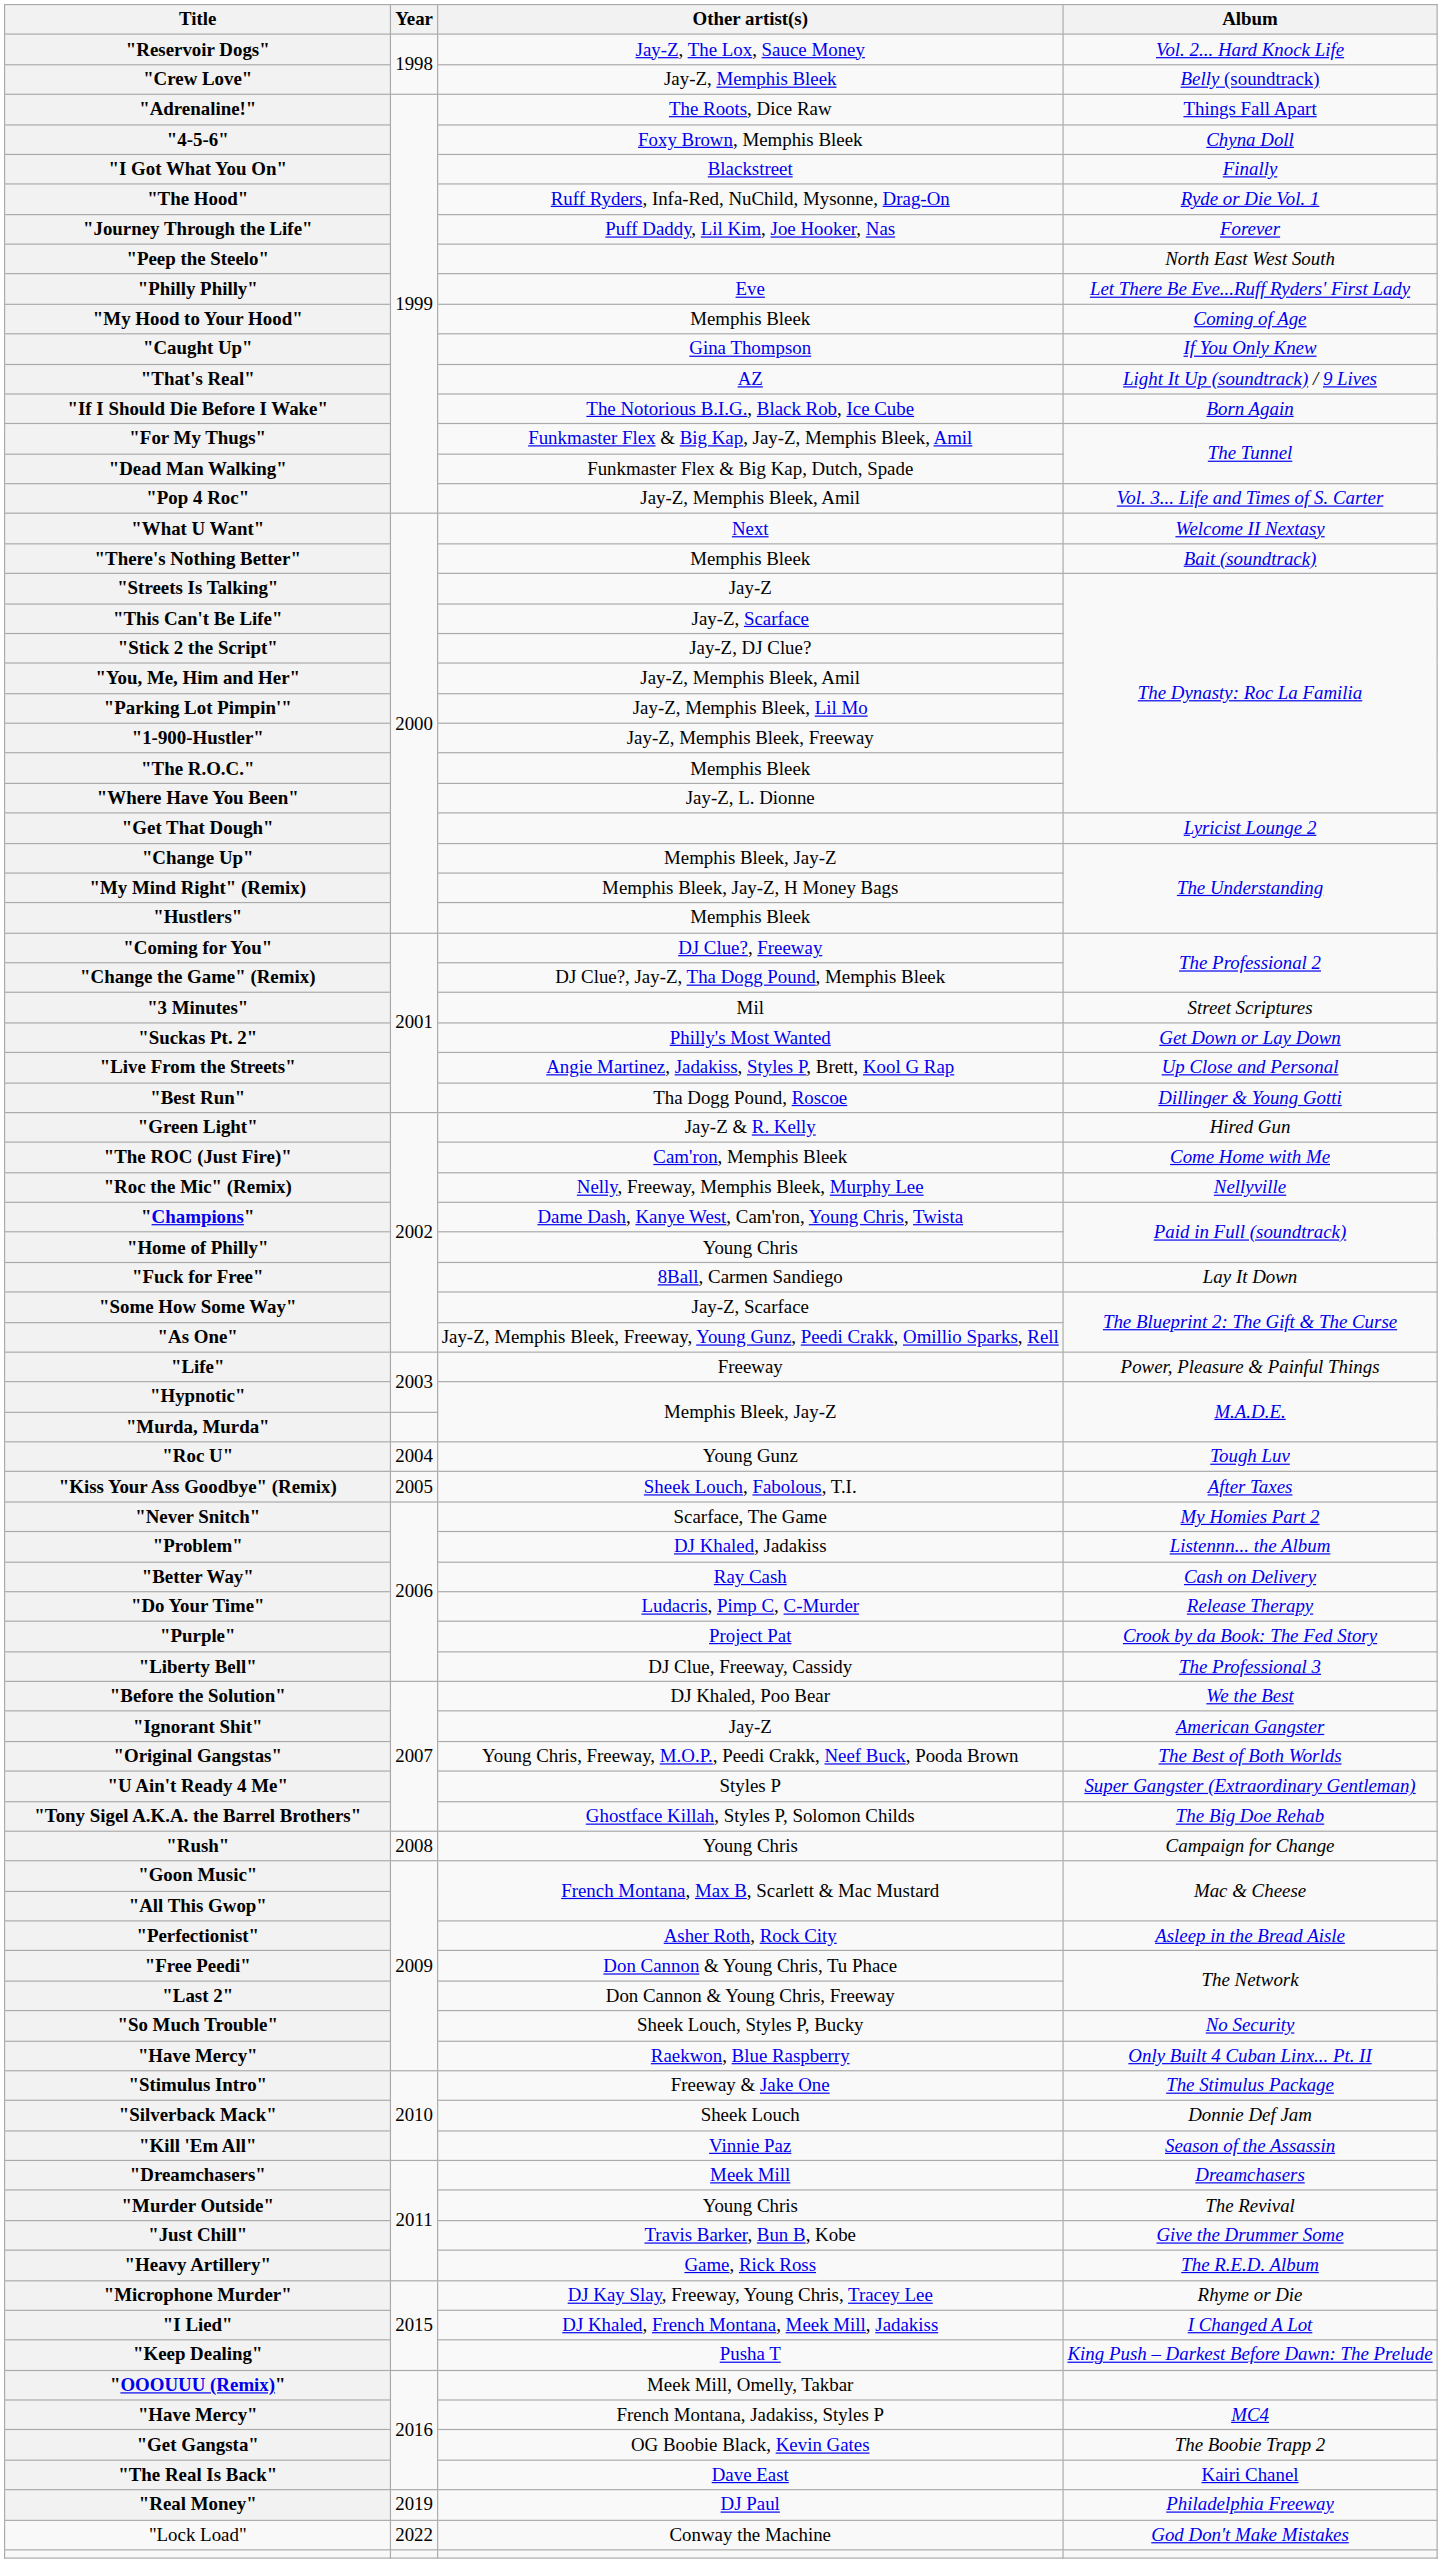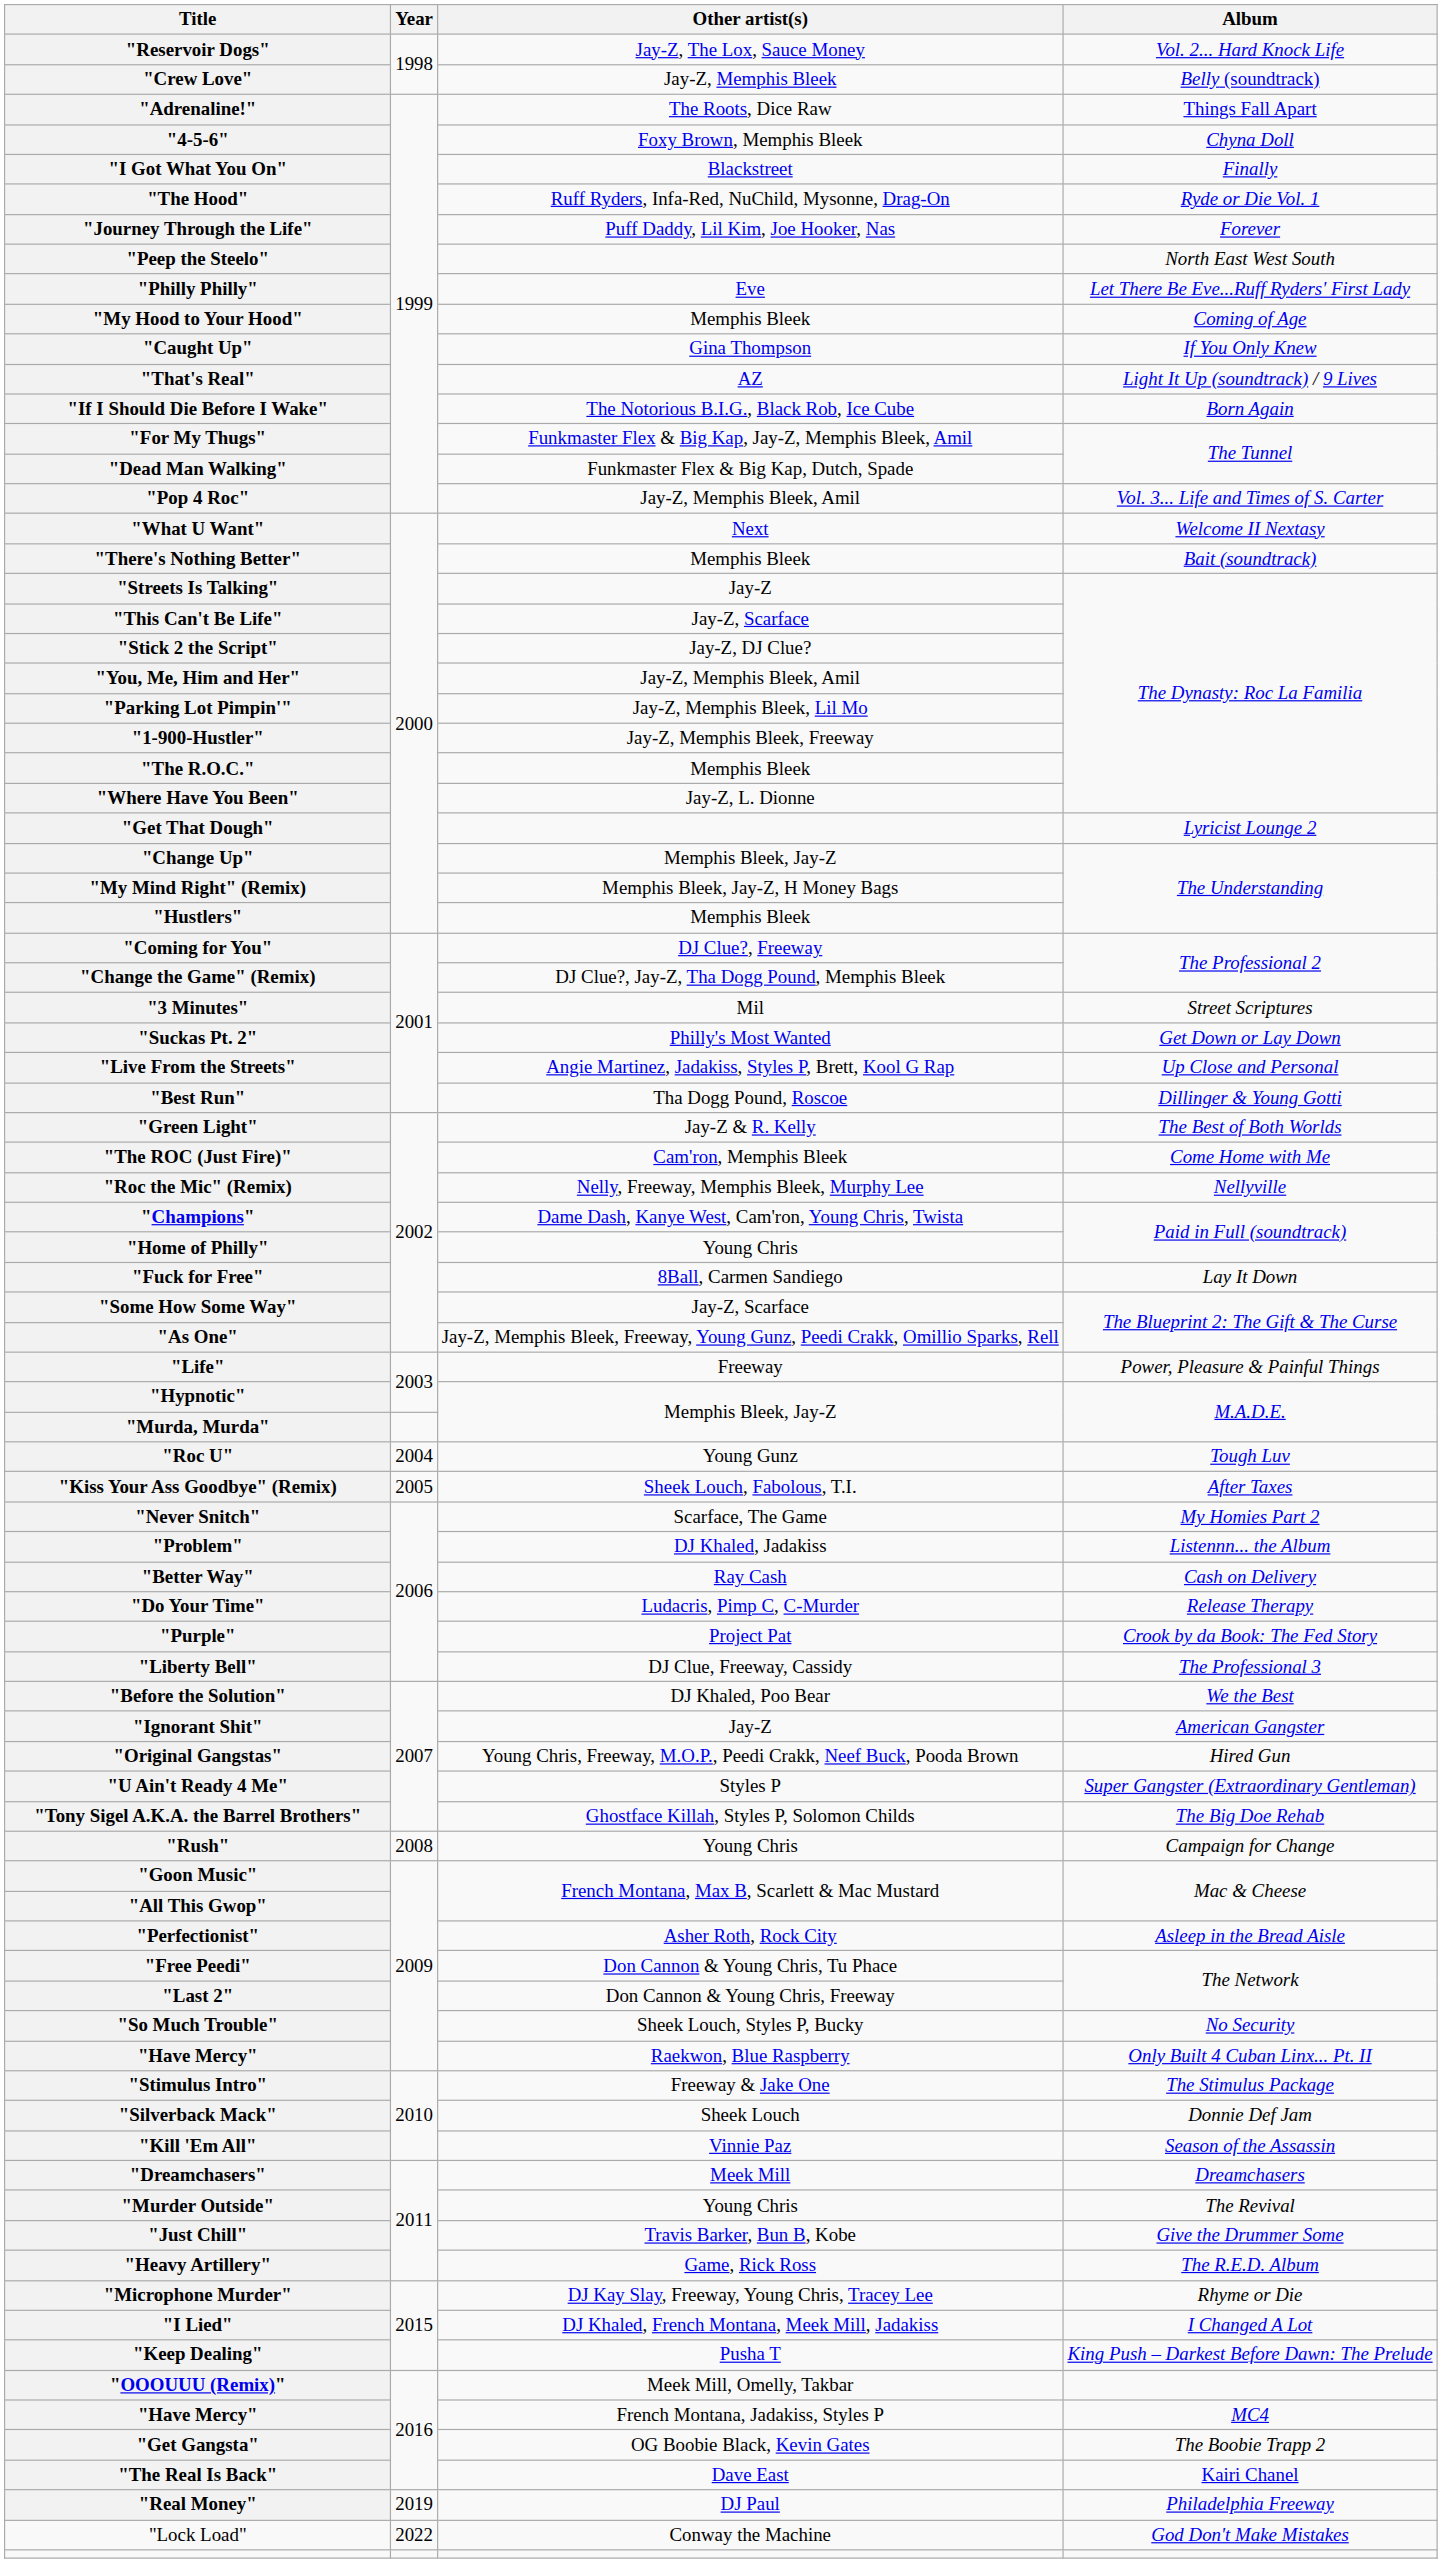"Green Light" | Album: Hired Gun -> The Best of Both Worlds
"Original Gangstas" | Album: The Best of Both Worlds -> Hired Gun
